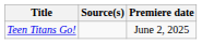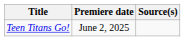columns swapped: Premiere date <-> Source(s)
